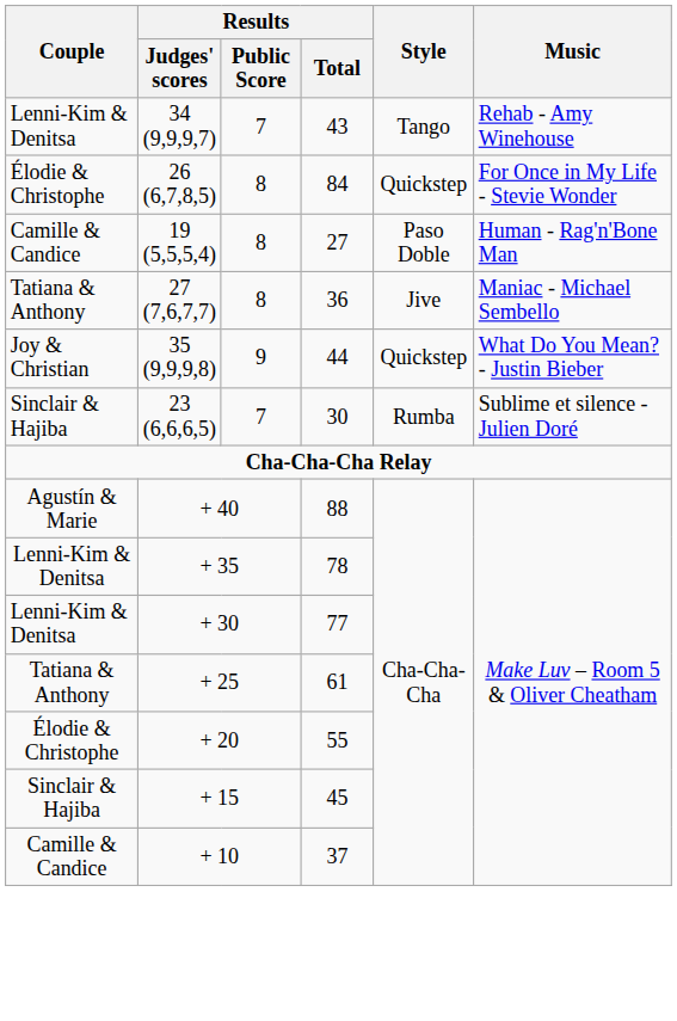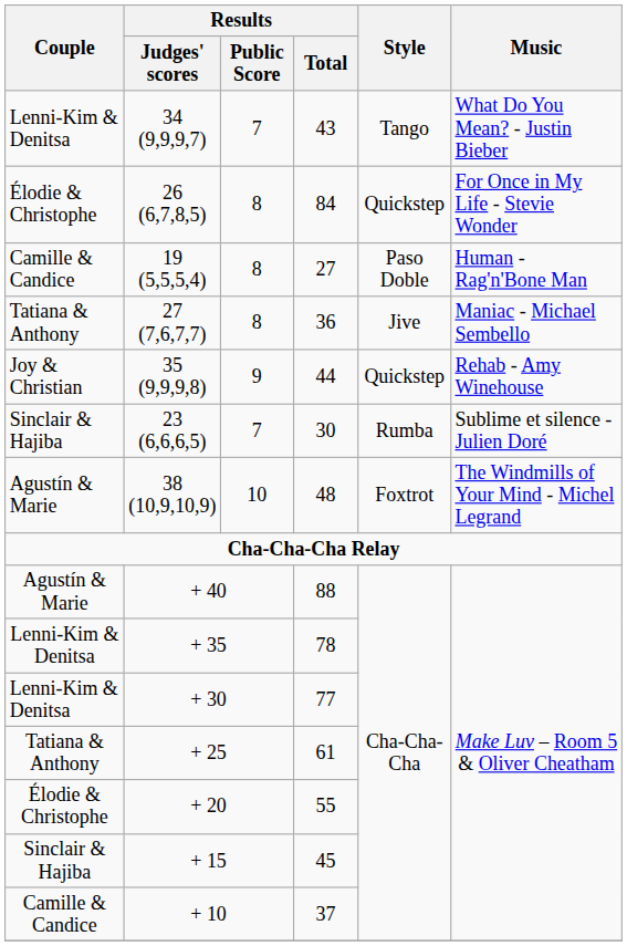34 (9,9,9,7) | Music: Rehab - Amy Winehouse -> What Do You Mean? - Justin Bieber
35 (9,9,9,8) | Music: What Do You Mean? - Justin Bieber -> Rehab - Amy Winehouse
+ row: Agustín & Marie | 38 (10,9,10,9) | 10 | 48 | Foxtrot | The Windmills of Your Mind - Michel Legrand
